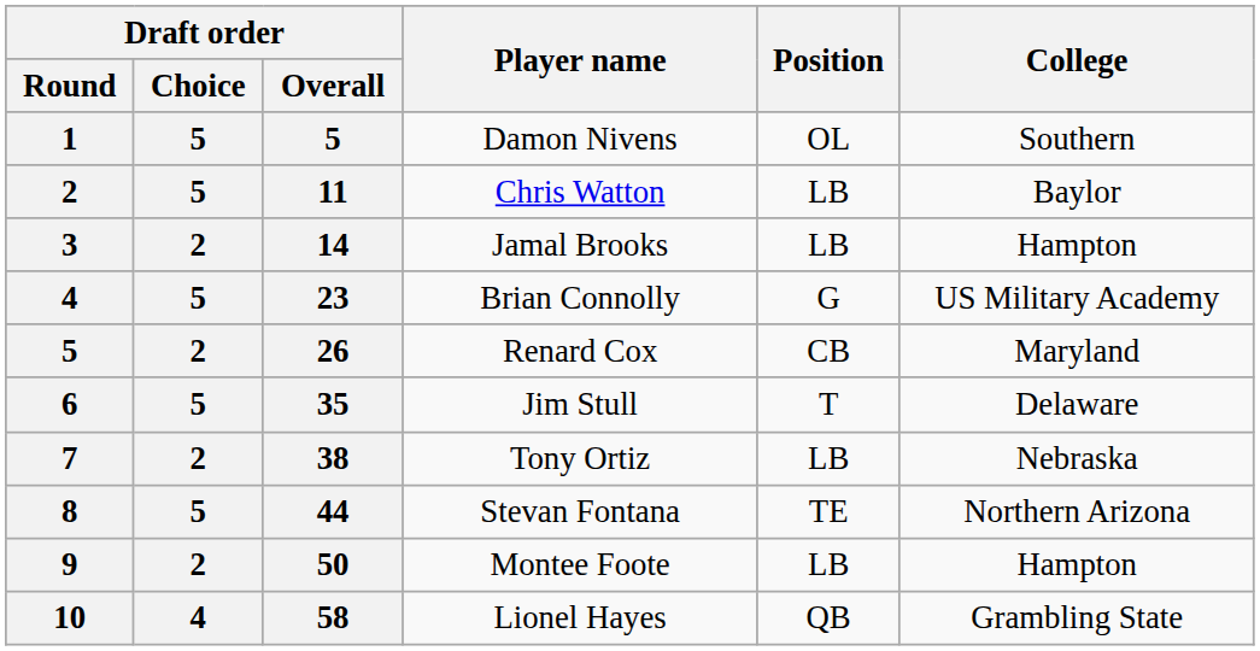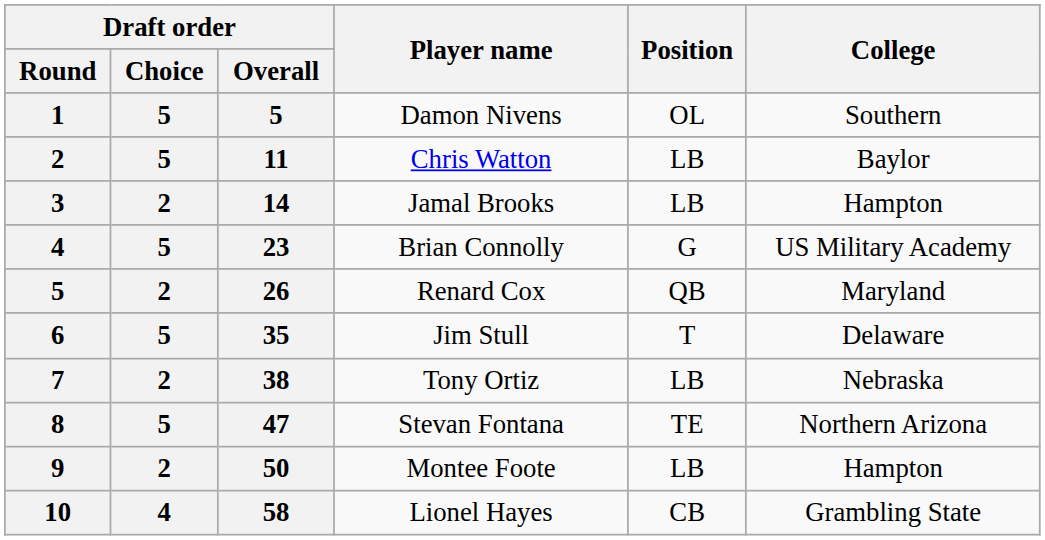Renard Cox | Position: CB -> QB
Stevan Fontana | Draft order / Overall: 44 -> 47
Lionel Hayes | Position: QB -> CB
